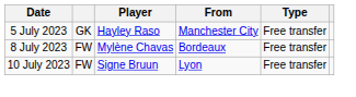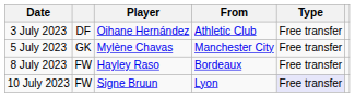+ row: 3 July 2023 | DF | Oihane Hernández | Athletic Club | Free transfer
5 July 2023 | Player: Hayley Raso -> Mylène Chavas
8 July 2023 | Player: Mylène Chavas -> Hayley Raso
10 July 2023 | Type: no background -> lavender background
